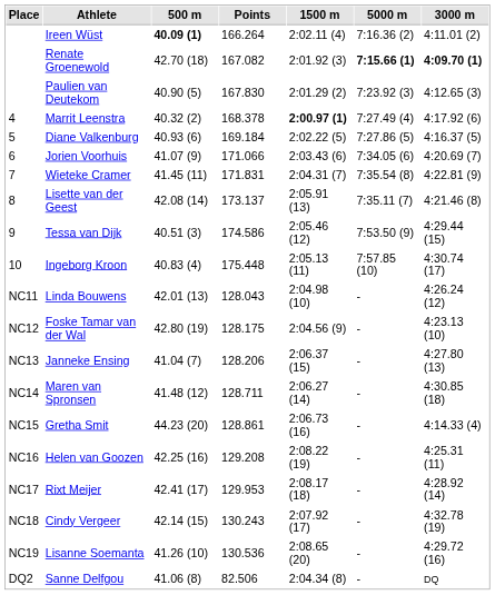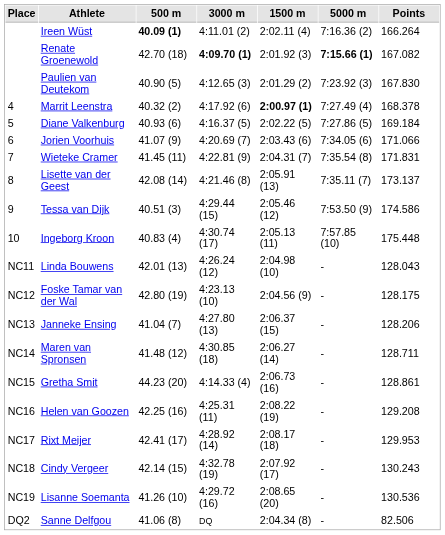columns swapped: 3000 m <-> Points
